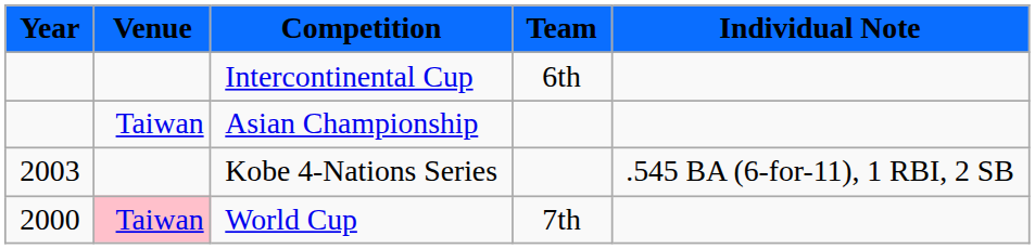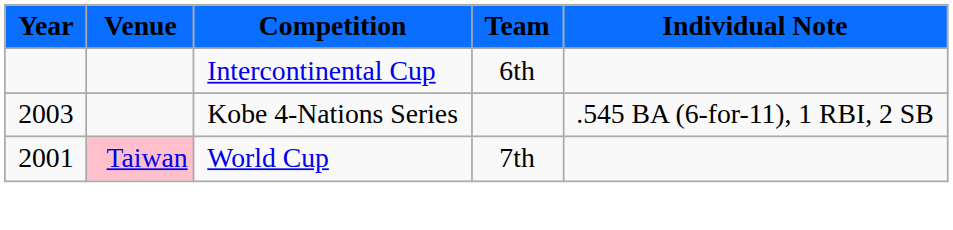- row: Taiwan | Asian Championship
World Cup | Year: 2000 -> 2001
